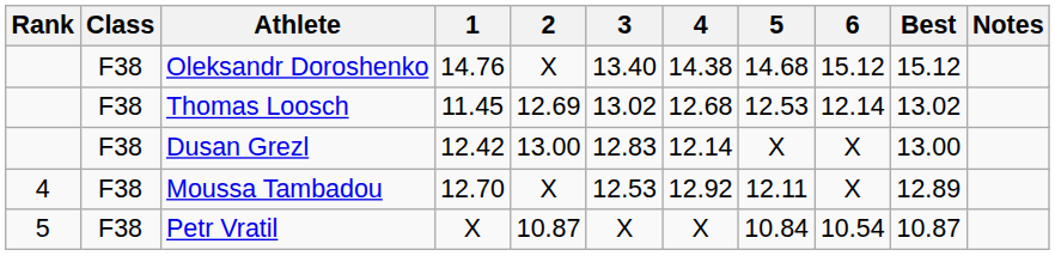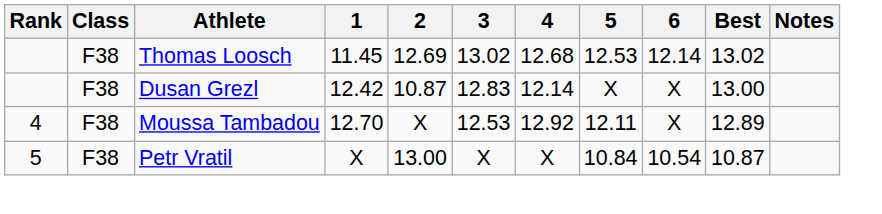- row: F38 | Oleksandr Doroshenko | 14.76 | X | 13.40 | 14.38 | 14.68 | 15.12 | 15.12
Dusan Grezl | 2: 13.00 -> 10.87
Petr Vratil | 2: 10.87 -> 13.00
